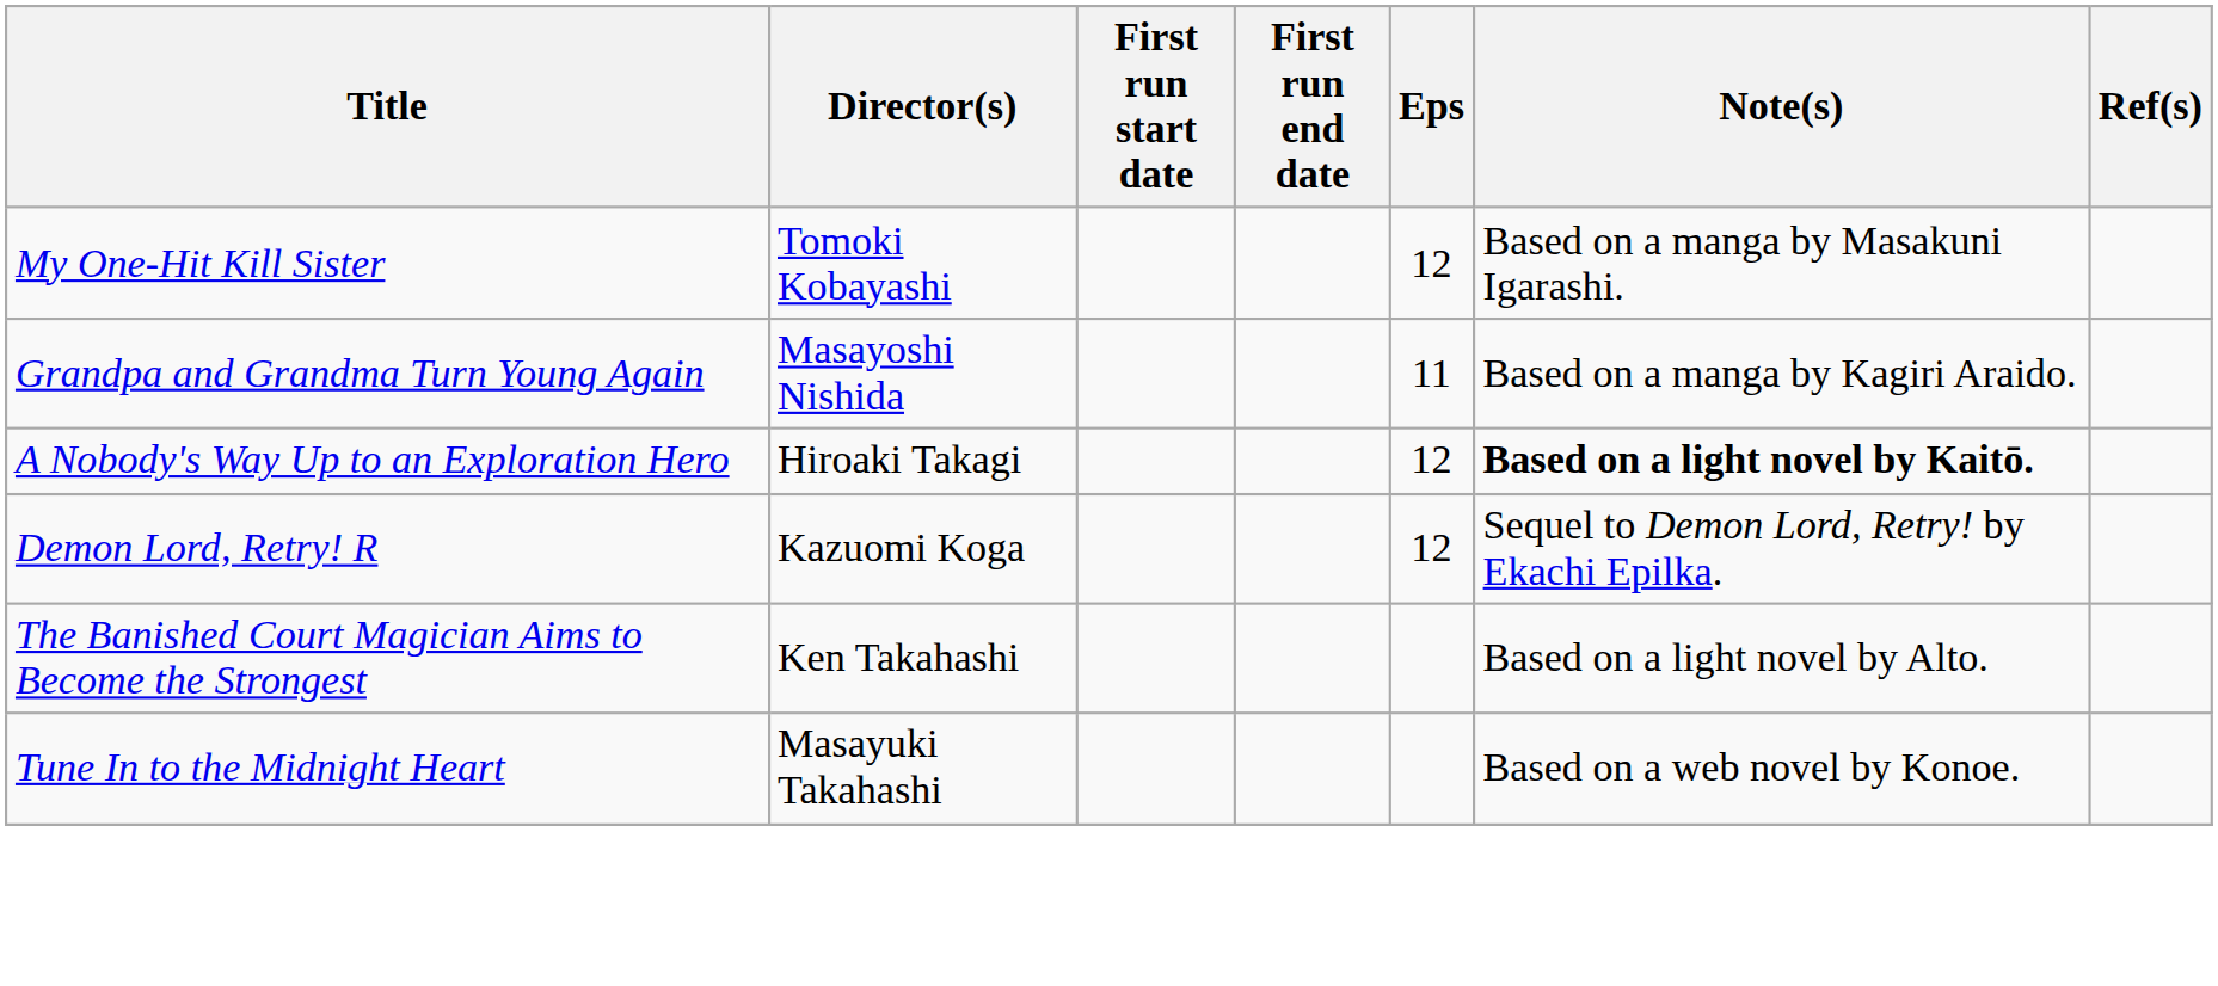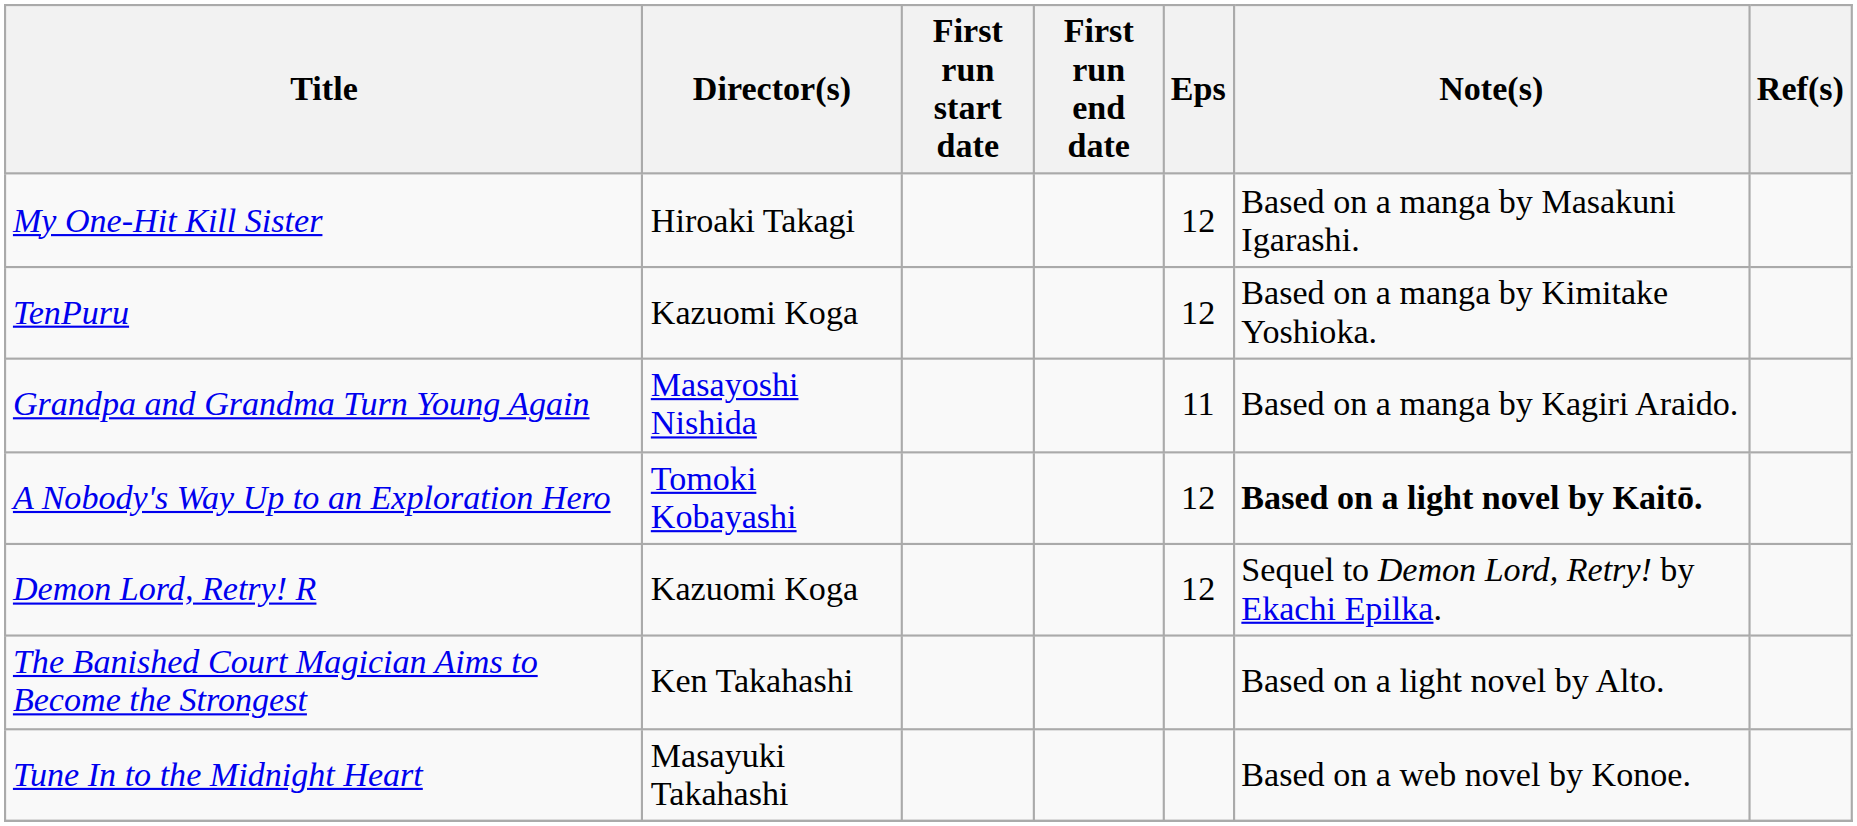My One-Hit Kill Sister | Director(s): Tomoki Kobayashi -> Hiroaki Takagi
+ row: TenPuru | Kazuomi Koga | 12 | Based on a manga by Kimitake Yoshioka.
A Nobody's Way Up to an Exploration Hero | Director(s): Hiroaki Takagi -> Tomoki Kobayashi
